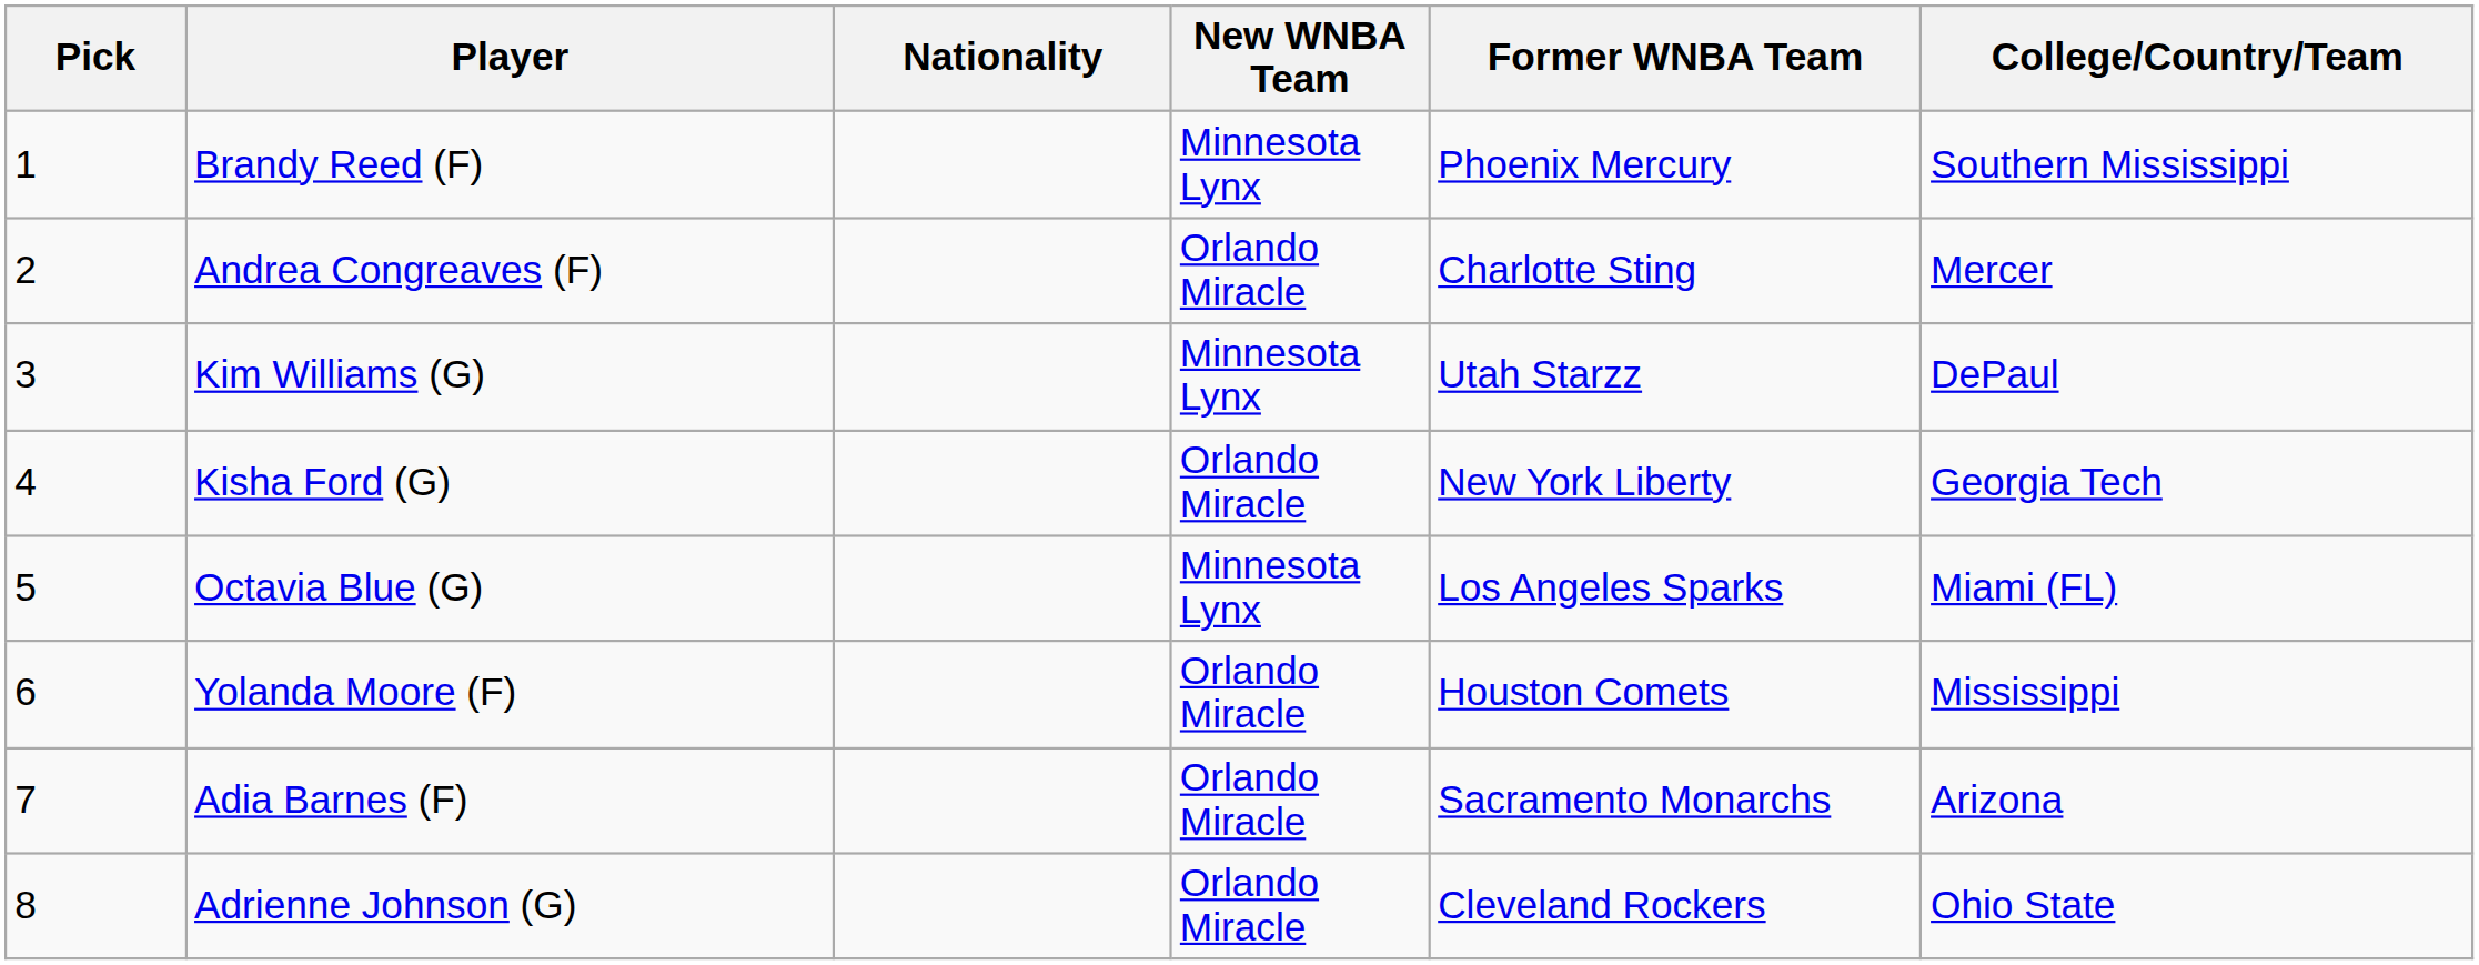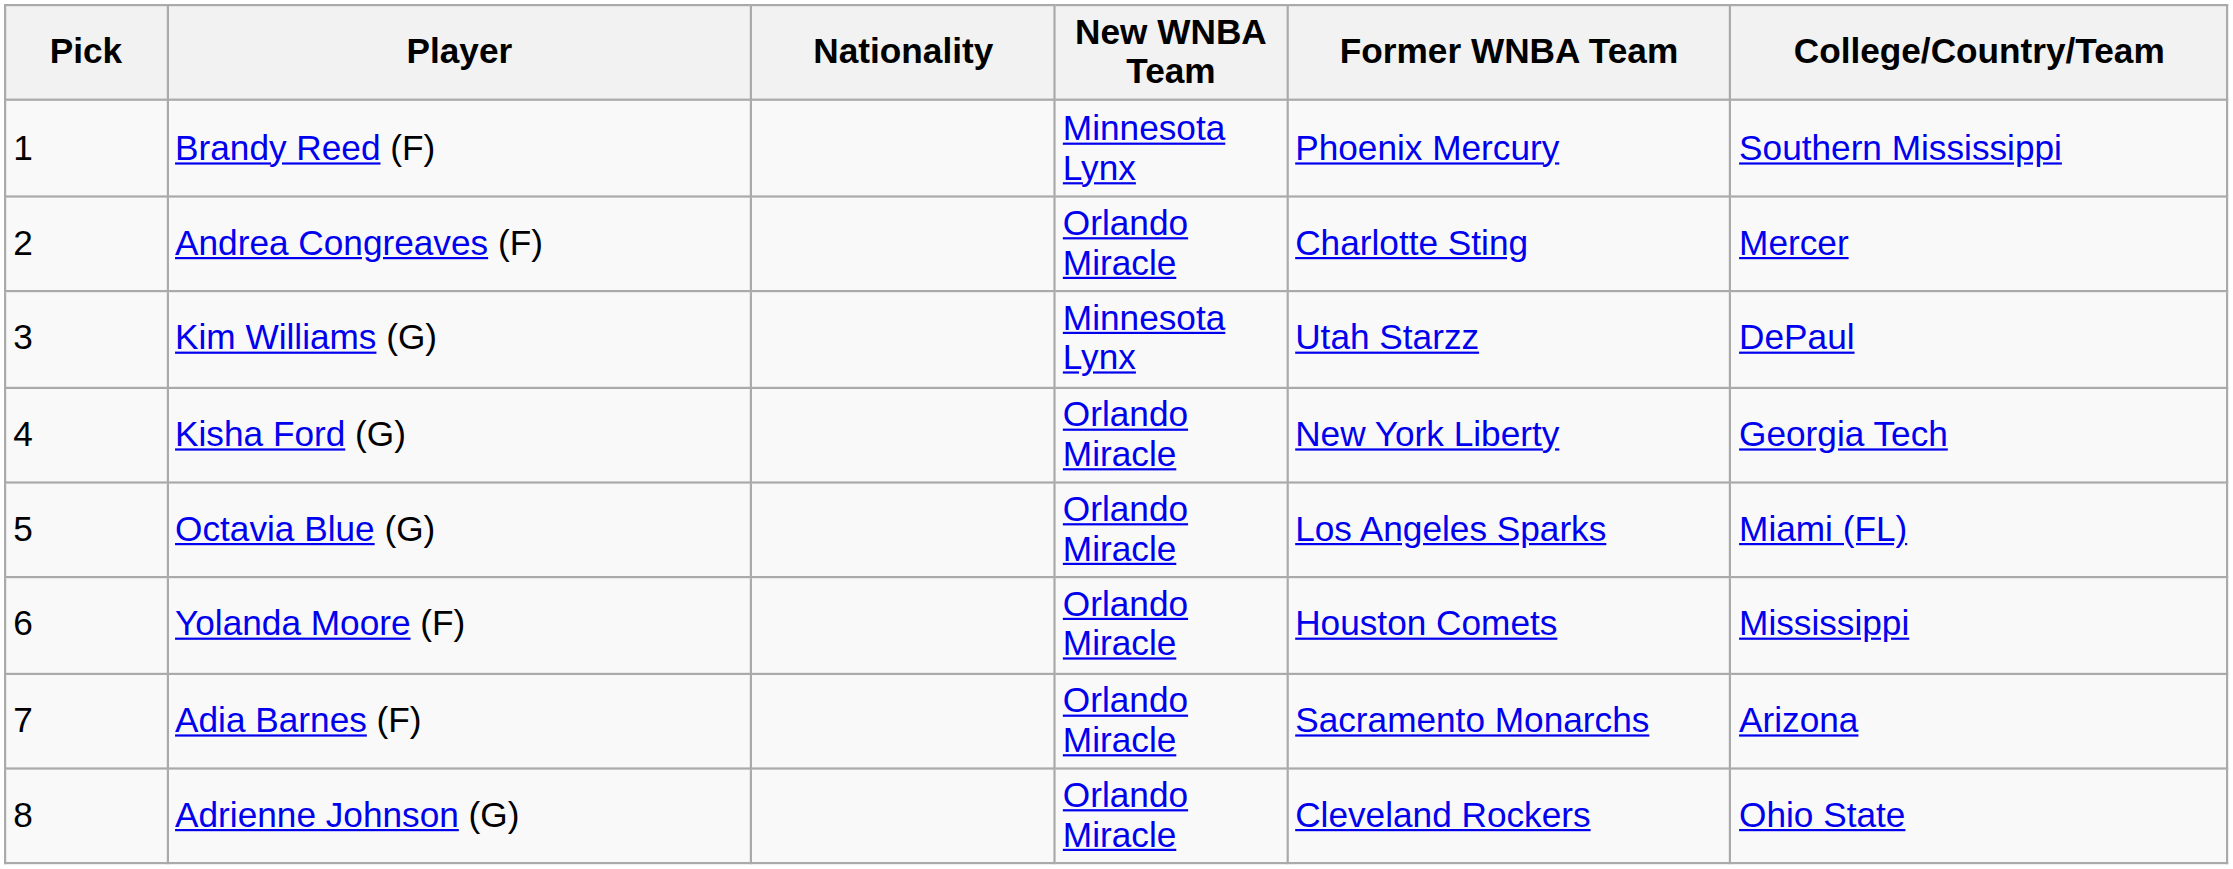Octavia Blue (G) | New WNBA Team: Minnesota Lynx -> Orlando Miracle
